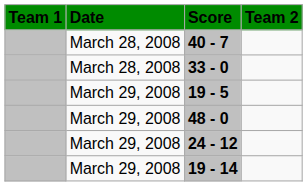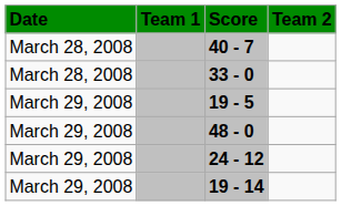columns swapped: Date <-> Team 1
